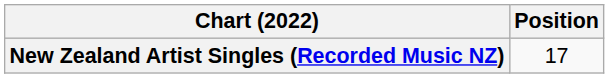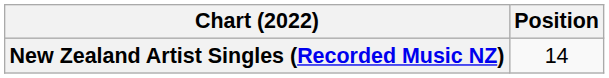New Zealand Artist Singles (Recorded Music NZ) | Position: 17 -> 14
